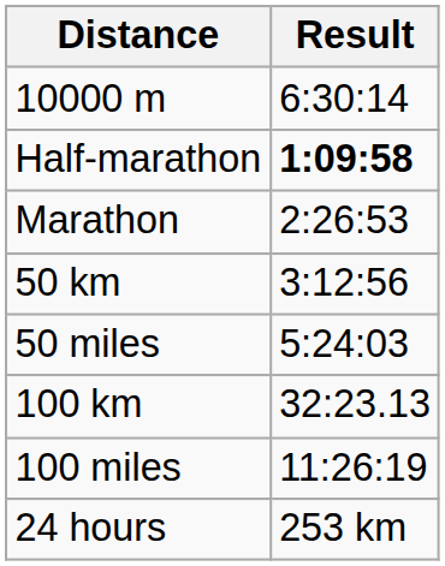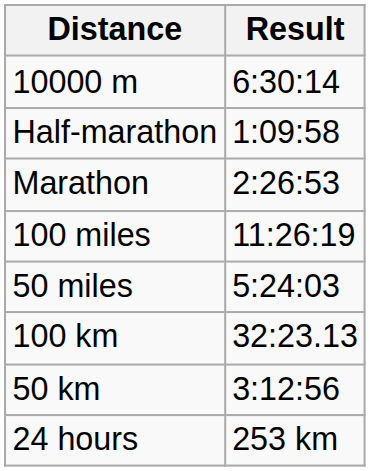Half-marathon | Result: bold -> normal
rows swapped: 50 km <-> 100 miles
